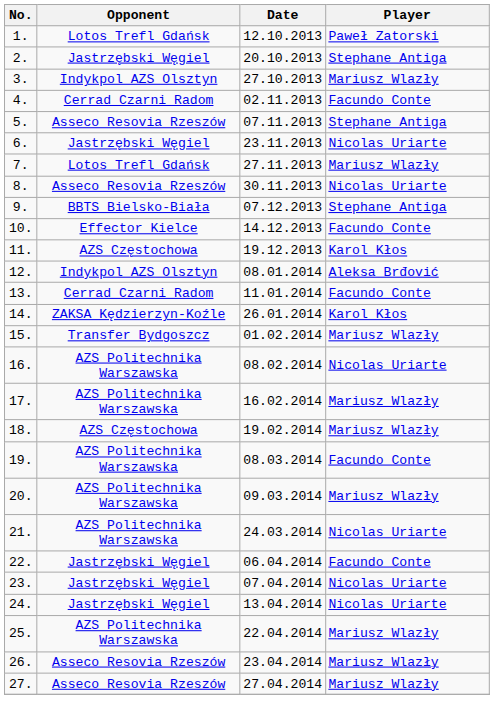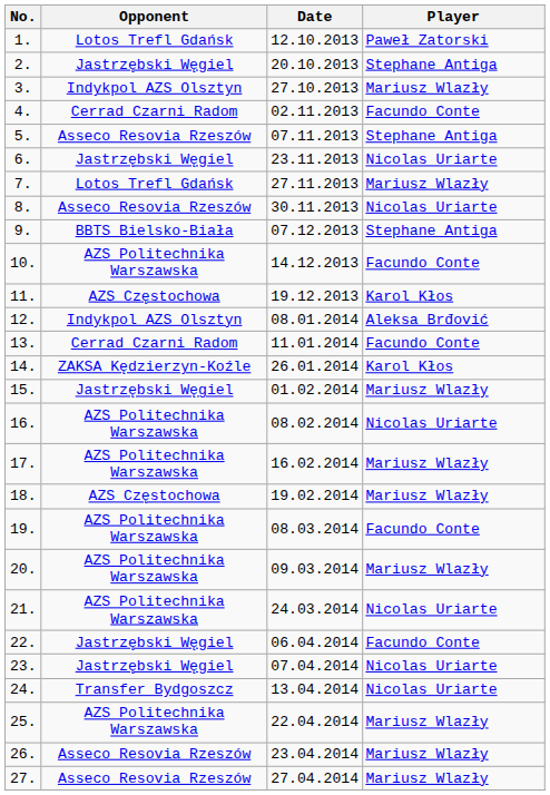10. | Opponent: Effector Kielce -> AZS Politechnika Warszawska
15. | Opponent: Transfer Bydgoszcz -> Jastrzębski Węgiel
24. | Opponent: Jastrzębski Węgiel -> Transfer Bydgoszcz
